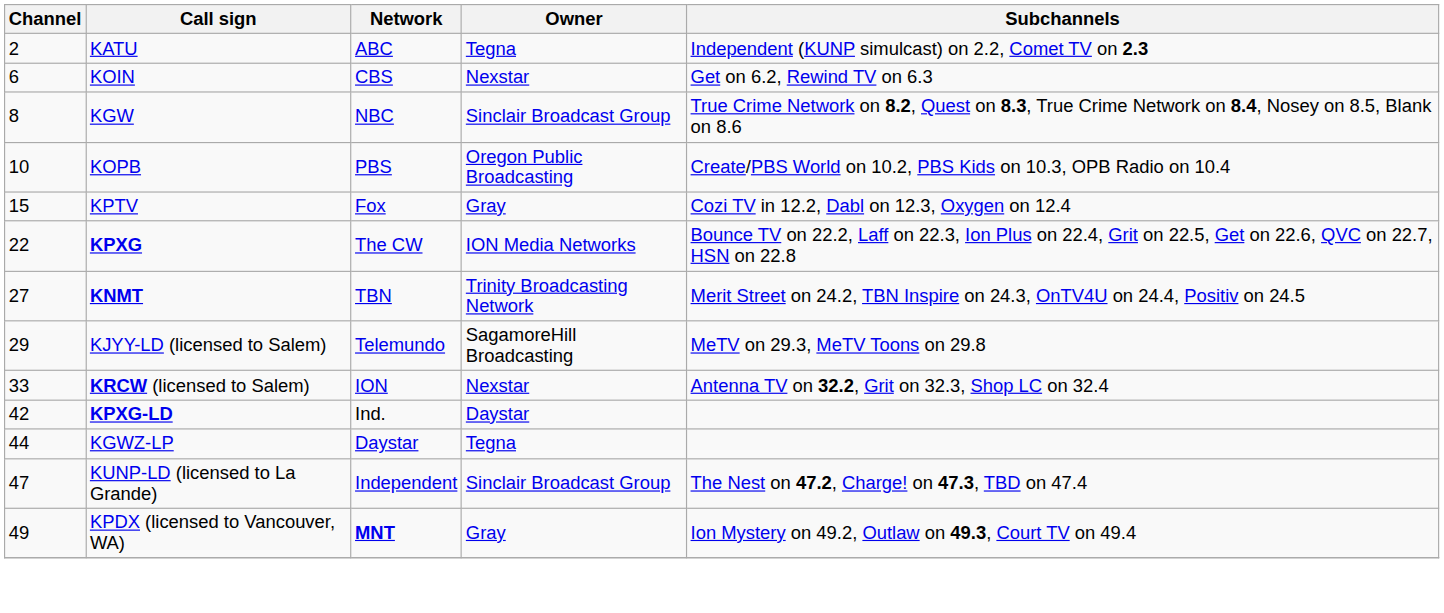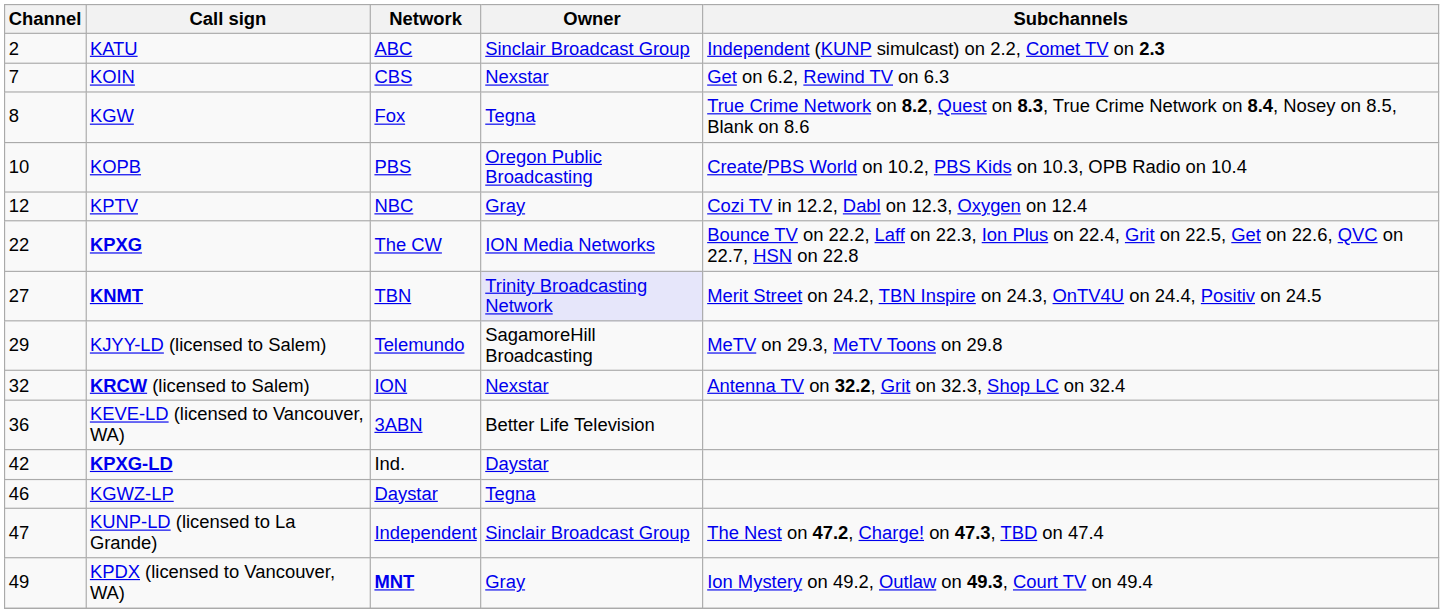KATU | Owner: Tegna -> Sinclair Broadcast Group
KOIN | Channel: 6 -> 7
KGW | Network: NBC -> Fox
KGW | Owner: Sinclair Broadcast Group -> Tegna
KPTV | Channel: 15 -> 12
KPTV | Network: Fox -> NBC
KNMT | Owner: no background -> lavender background
KRCW (licensed to Salem) | Channel: 33 -> 32
+ row: 36 | KEVE-LD (licensed to Vancouver, WA) | 3ABN | Better Life Television
KGWZ-LP | Channel: 44 -> 46
